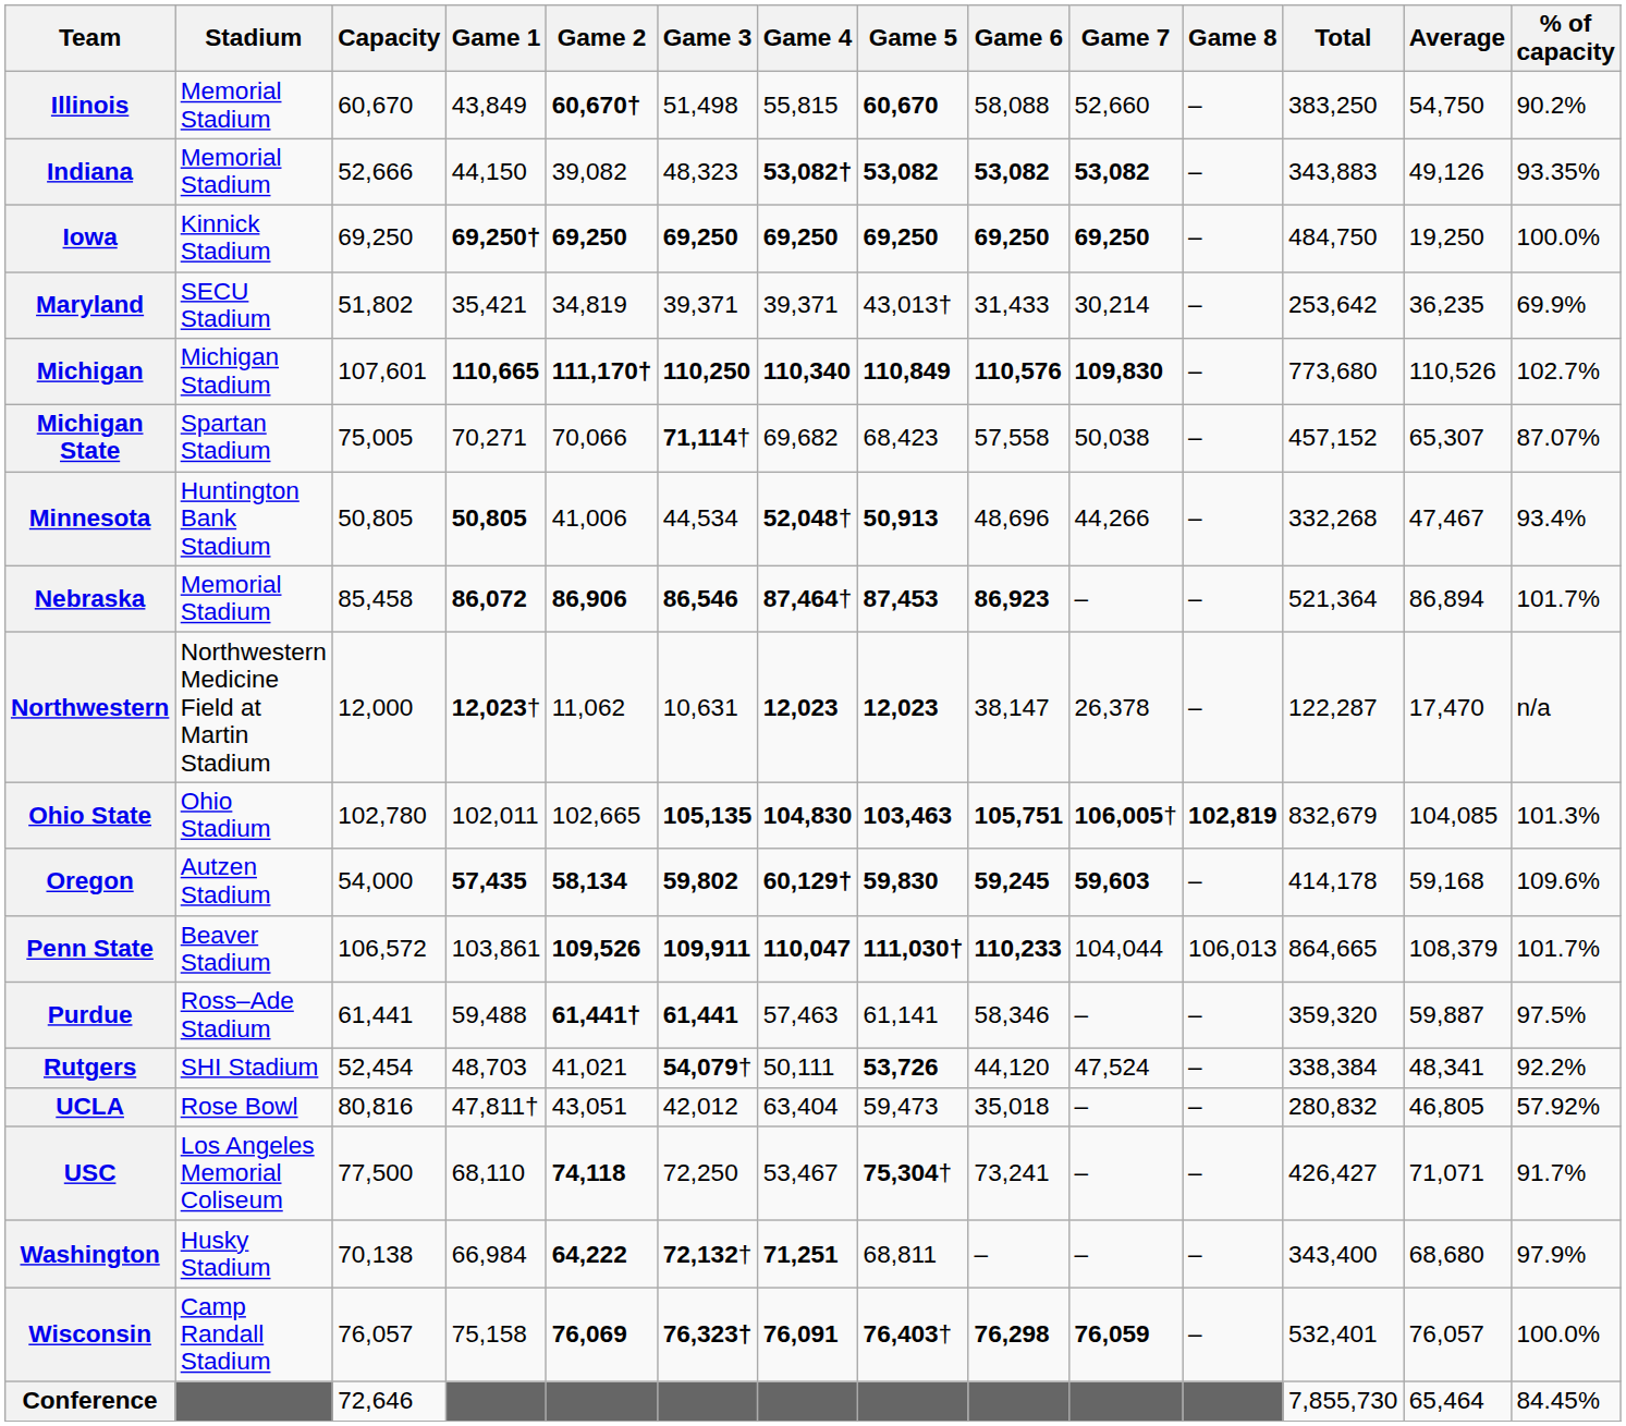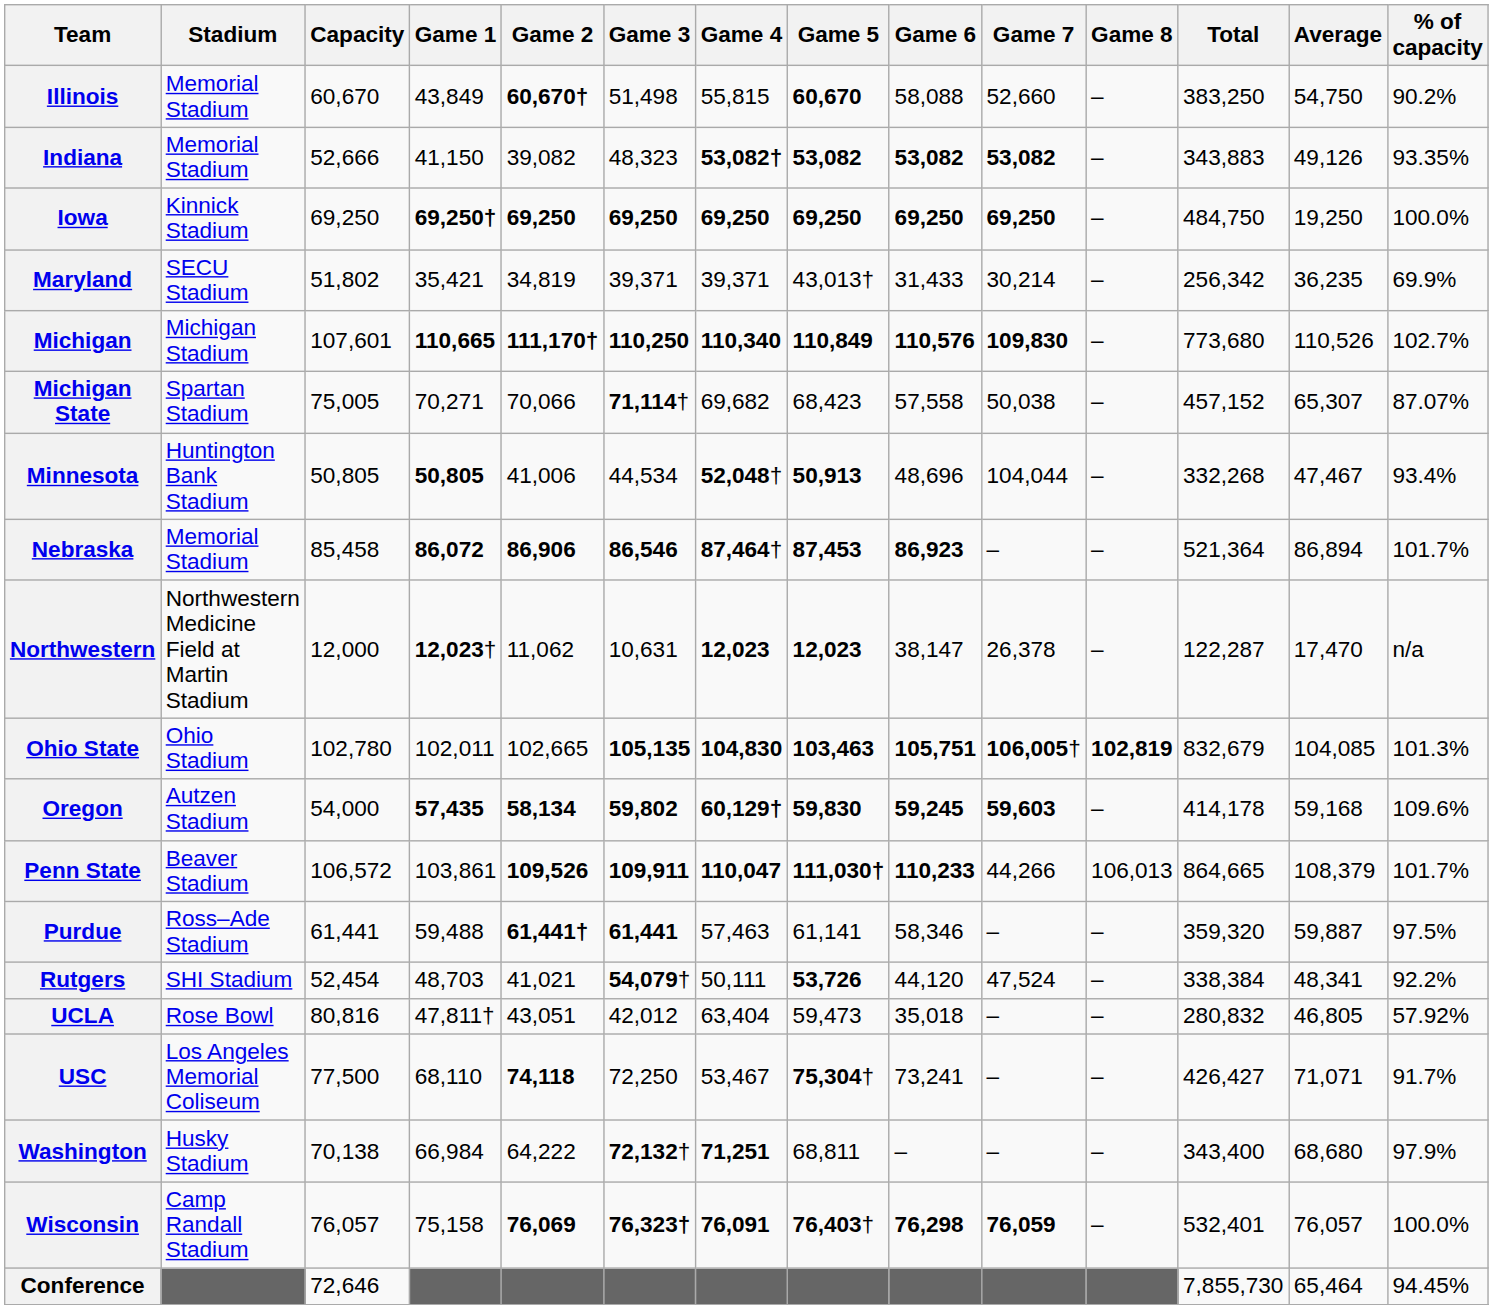Indiana | Game 1: 44,150 -> 41,150
Maryland | Total: 253,642 -> 256,342
Minnesota | Game 7: 44,266 -> 104,044
Penn State | Game 7: 104,044 -> 44,266
Washington | Game 2: bold -> normal
Conference | % of capacity: 84.45% -> 94.45%
